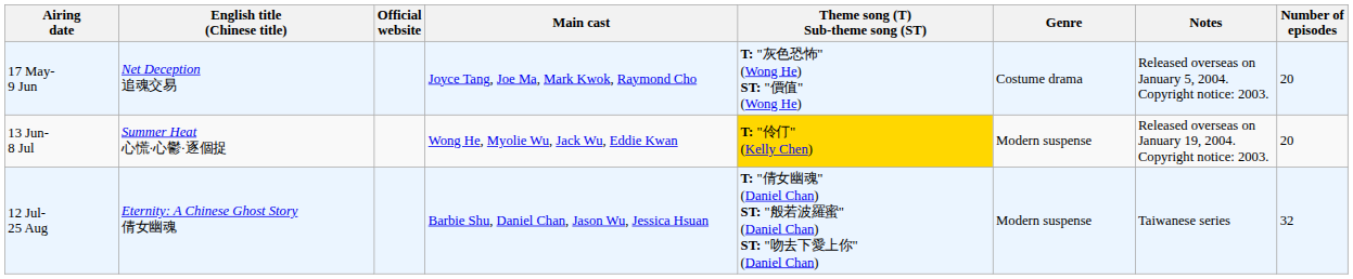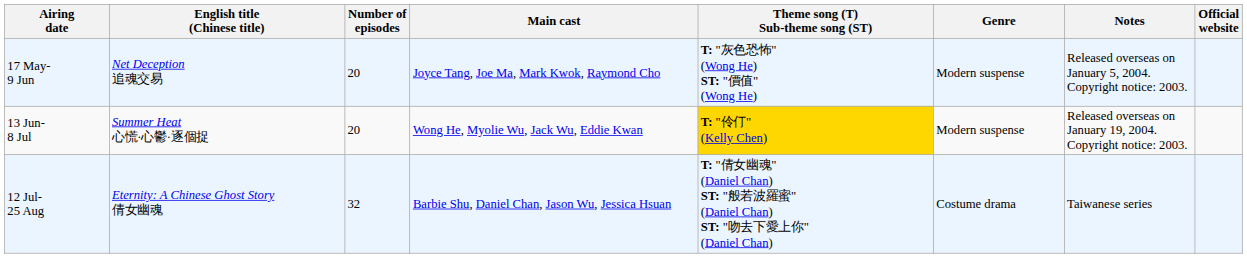columns swapped: Number of episodes <-> Official website
17 May- 9 Jun | Genre: Costume drama -> Modern suspense
12 Jul- 25 Aug | Genre: Modern suspense -> Costume drama
